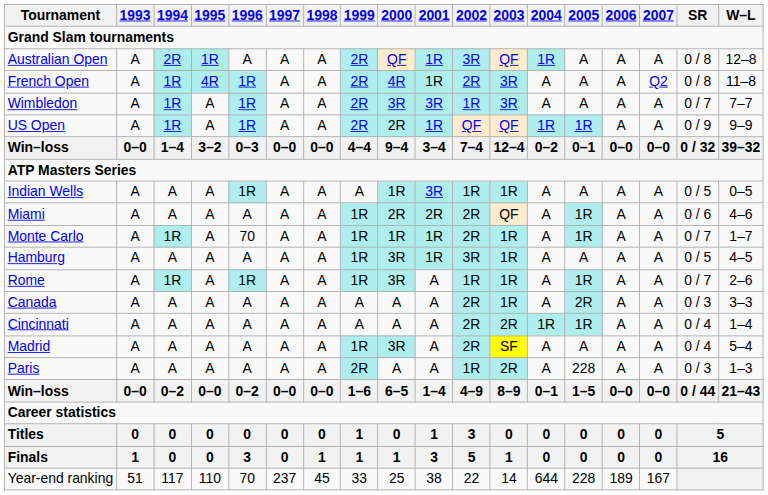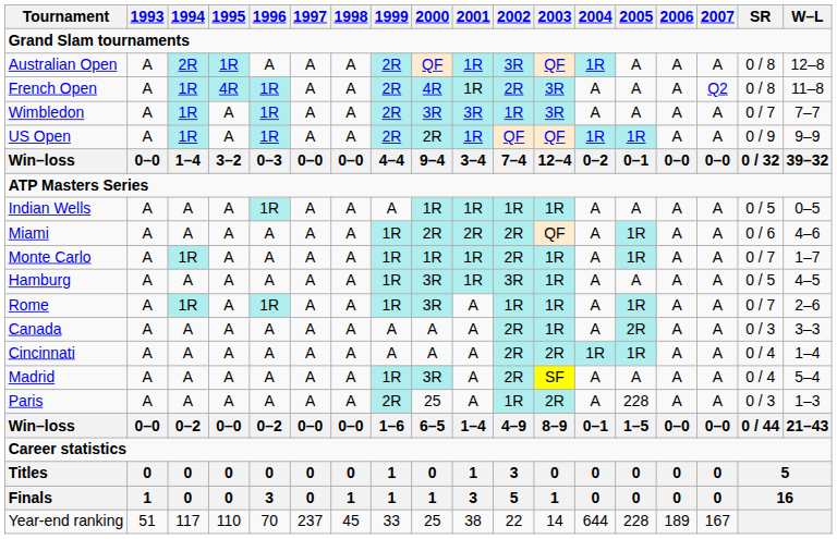Indian Wells | 2001: 3R -> 1R
Monte Carlo | 1996: 70 -> A
Paris | 2000: A -> 25
